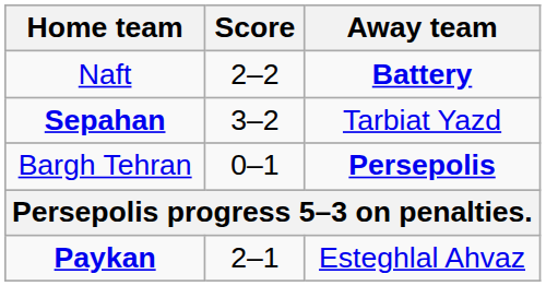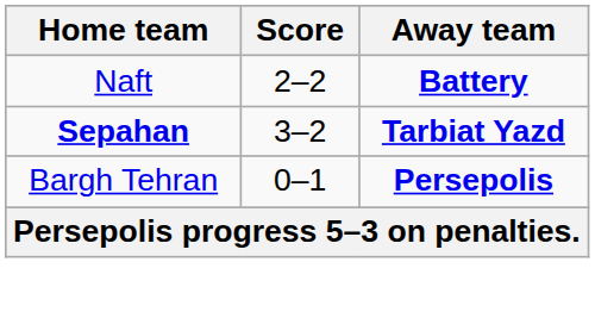Sepahan | Away team: normal -> bold
- row: Paykan | 2–1 | Esteghlal Ahvaz
